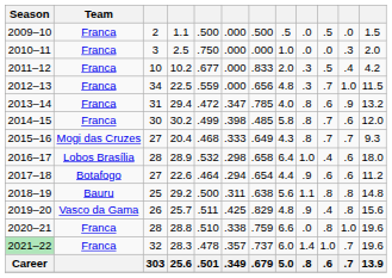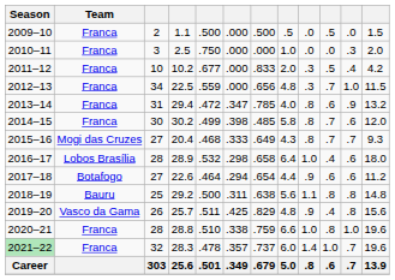2020–21 | column 9: .0 -> 1.0
